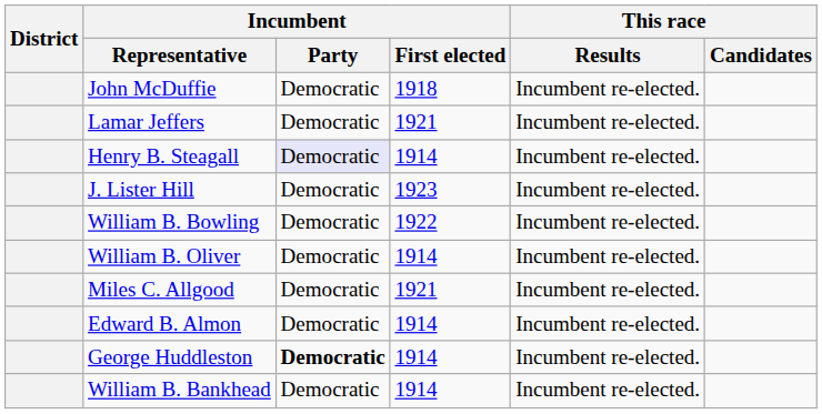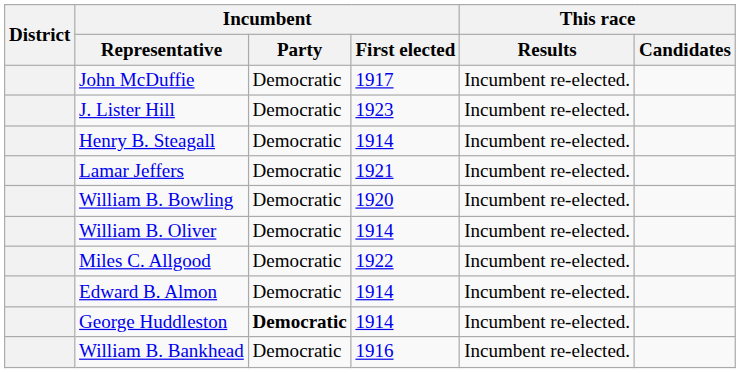John McDuffie | Incumbent / First elected: 1918 -> 1917
rows swapped: J. Lister Hill <-> Lamar Jeffers
Henry B. Steagall | Incumbent / Party: lavender background -> no background
William B. Bowling | Incumbent / First elected: 1922 -> 1920
Miles C. Allgood | Incumbent / First elected: 1921 -> 1922
William B. Bankhead | Incumbent / First elected: 1914 -> 1916
